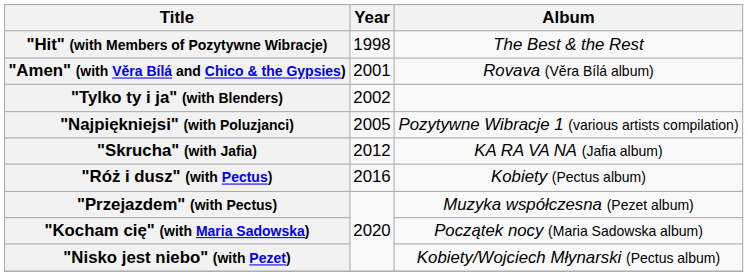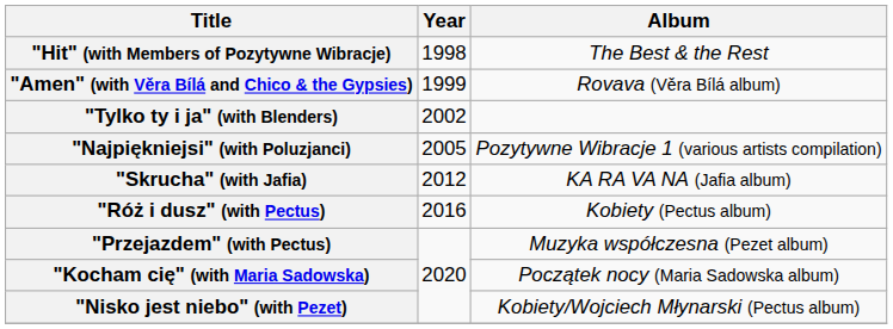"Amen" (with Věra Bílá and Chico & the Gypsies) | Year: 2001 -> 1999
